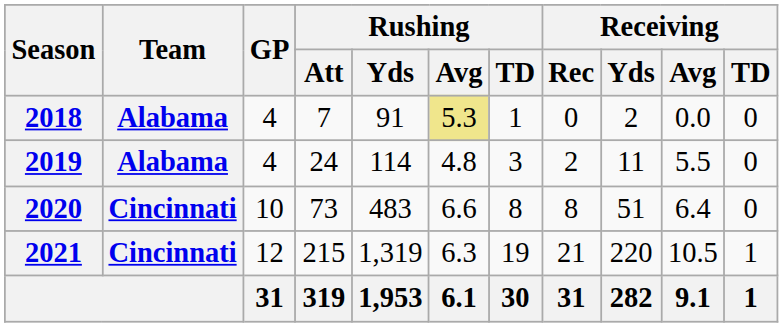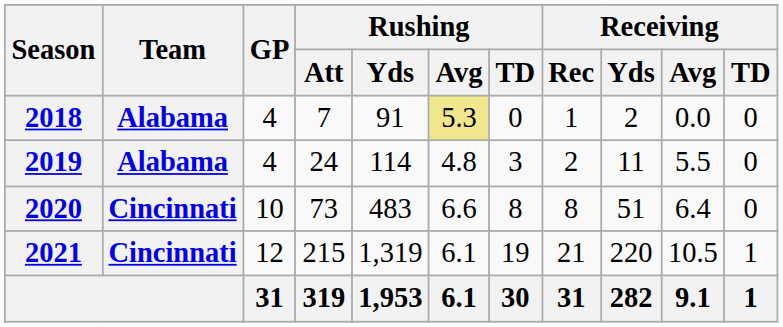2018 | Rushing / TD: 1 -> 0
2018 | Receiving / Rec: 0 -> 1
2021 | Rushing / Avg: 6.3 -> 6.1
